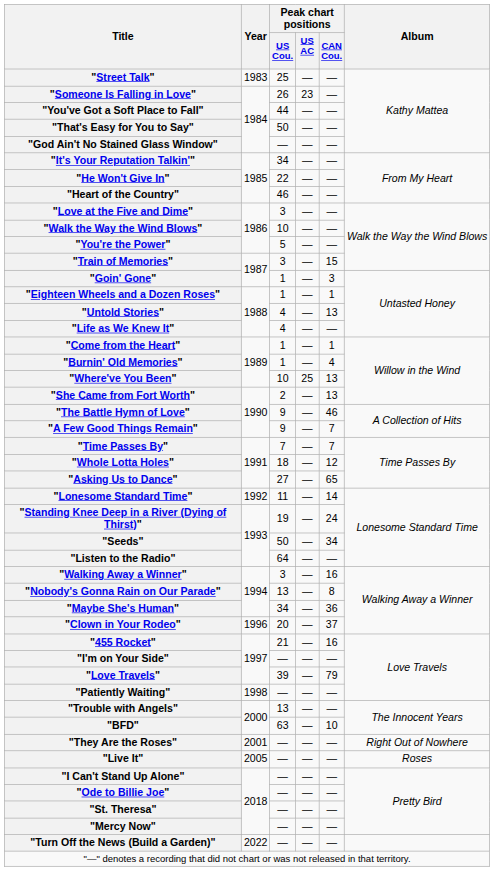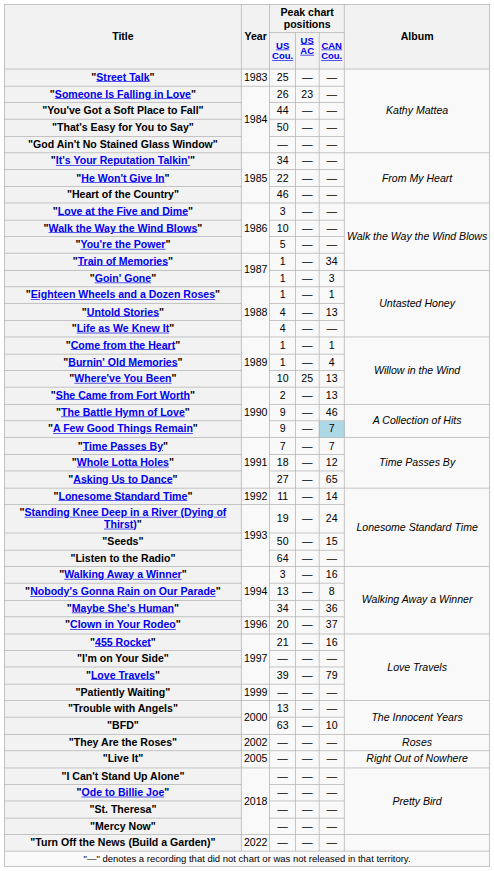"Train of Memories" | Peak chart positions / US Cou.: 3 -> 1
"Train of Memories" | Peak chart positions / CAN Cou.: 15 -> 34
"A Few Good Things Remain" | Peak chart positions / CAN Cou.: no background -> lightblue background
"Seeds" | Peak chart positions / CAN Cou.: 34 -> 15
"Patiently Waiting" | Year: 1998 -> 1999
"They Are the Roses" | Year: 2001 -> 2002
"They Are the Roses" | Album: Right Out of Nowhere -> Roses
"Live It" | Album: Roses -> Right Out of Nowhere
